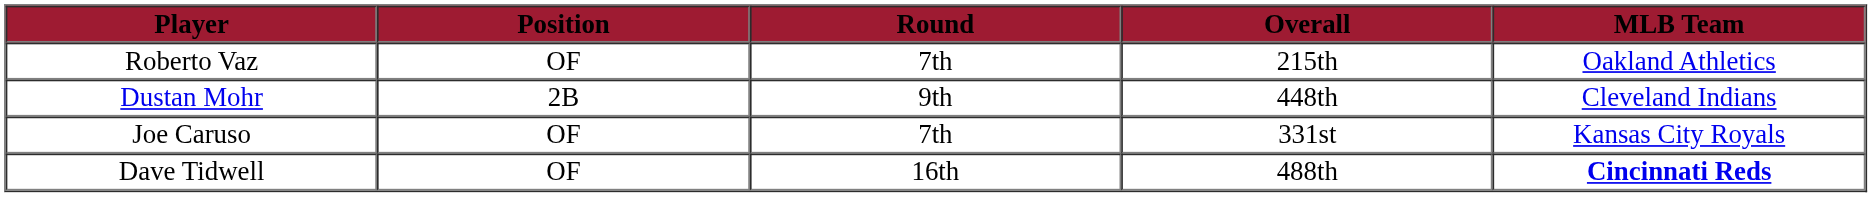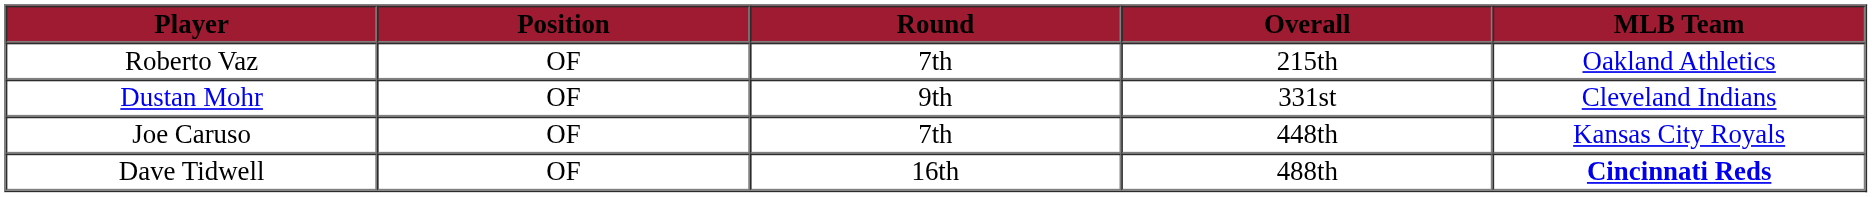Dustan Mohr | Position: 2B -> OF
Dustan Mohr | Overall: 448th -> 331st
Joe Caruso | Overall: 331st -> 448th
